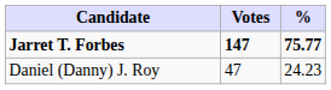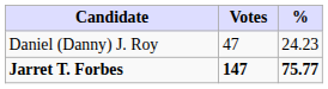rows swapped: Jarret T. Forbes <-> Daniel (Danny) J. Roy
